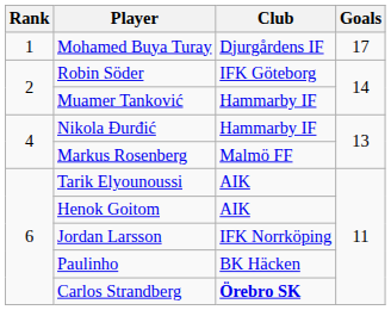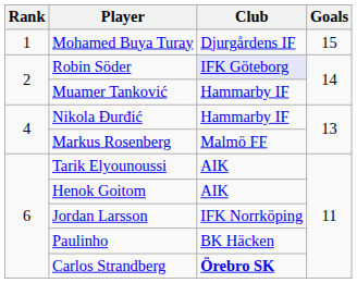Mohamed Buya Turay | Goals: 17 -> 15
Robin Söder | Club: no background -> lavender background
